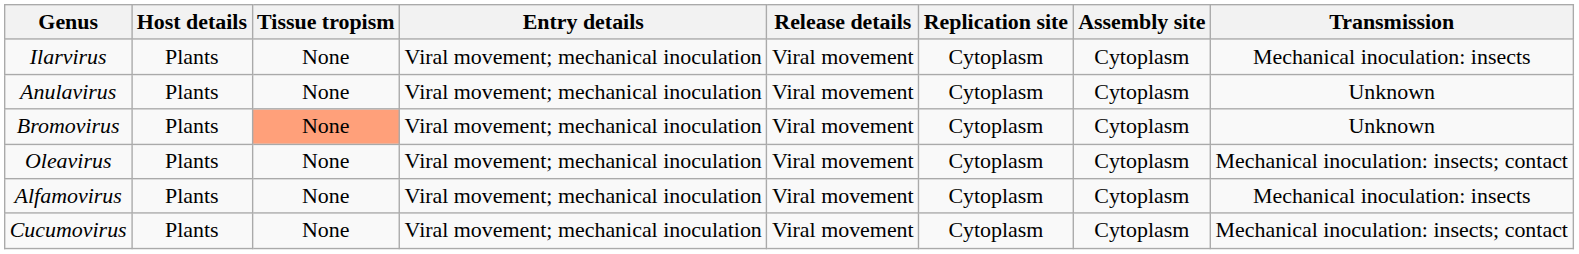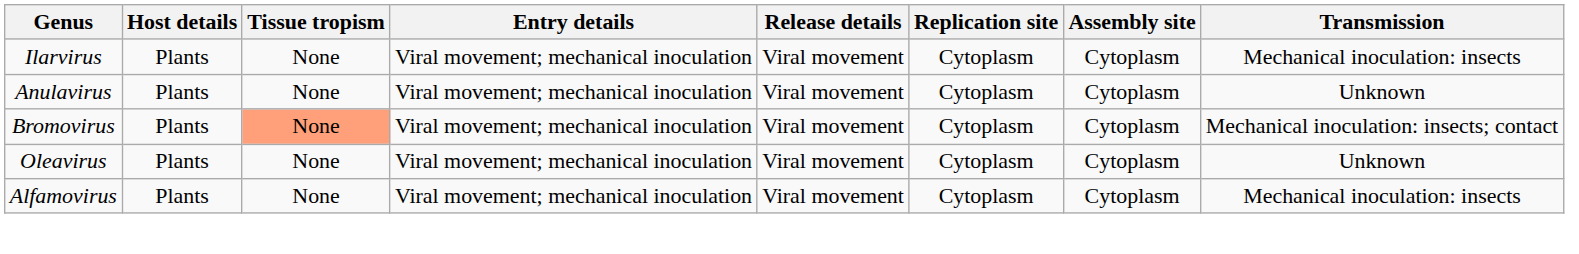Bromovirus | Transmission: Unknown -> Mechanical inoculation: insects; contact
Oleavirus | Transmission: Mechanical inoculation: insects; contact -> Unknown
- row: Cucumovirus | Plants | None | Viral movement; mechanical inoculation | Viral movement | Cytoplasm | Cytoplasm | Mechanical inoculation: insects; contact
